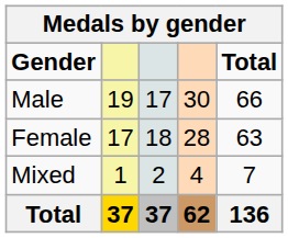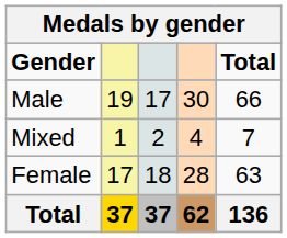rows swapped: Female <-> Mixed
